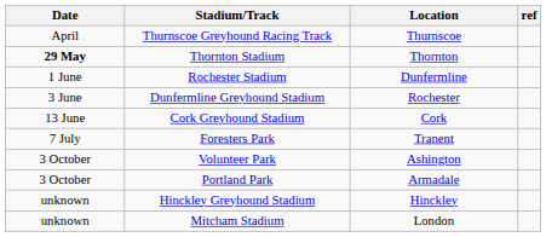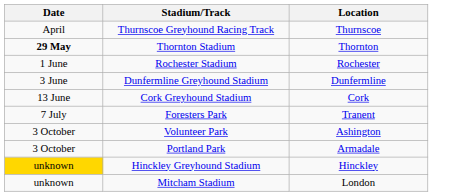- column: ref
Rochester Stadium | Location: Dunfermline -> Rochester
Dunfermline Greyhound Stadium | Location: Rochester -> Dunfermline
Hinckley Greyhound Stadium | Date: no background -> gold background
